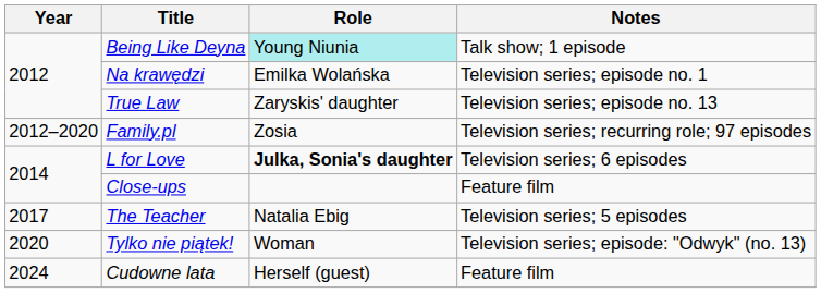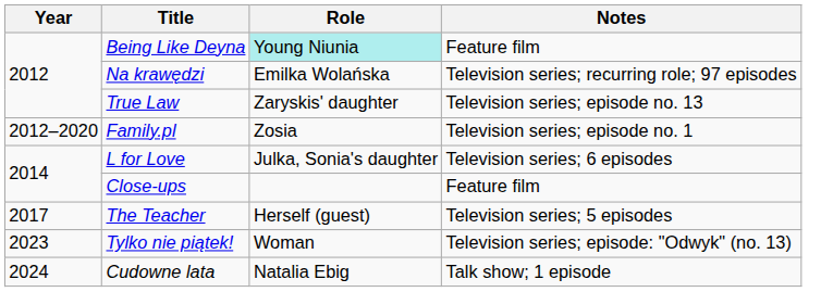Being Like Deyna | Notes: Talk show; 1 episode -> Feature film
Na krawędzi | Notes: Television series; episode no. 1 -> Television series; recurring role; 97 episodes
Family.pl | Notes: Television series; recurring role; 97 episodes -> Television series; episode no. 1
L for Love | Role: bold -> normal
The Teacher | Role: Natalia Ebig -> Herself (guest)
Tylko nie piątek! | Year: 2020 -> 2023
Cudowne lata | Role: Herself (guest) -> Natalia Ebig
Cudowne lata | Notes: Feature film -> Talk show; 1 episode
